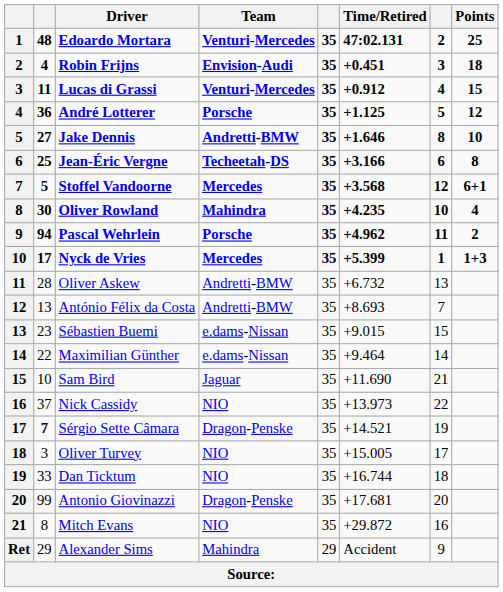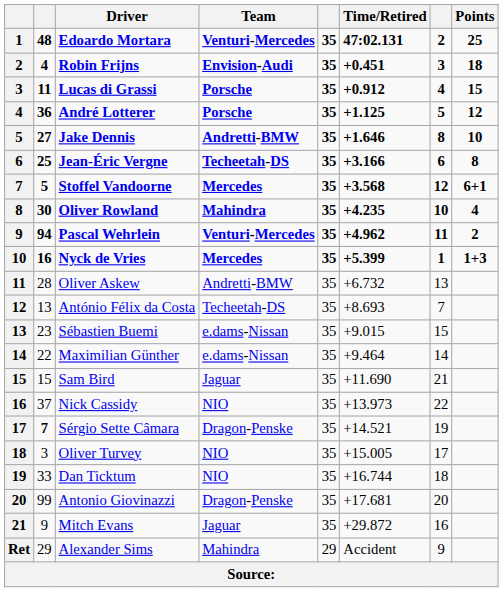Lucas di Grassi | Team: Venturi-Mercedes -> Porsche
Pascal Wehrlein | Team: Porsche -> Venturi-Mercedes
Nyck de Vries | column 2: 17 -> 16
António Félix da Costa | Team: Andretti-BMW -> Techeetah-DS
Sam Bird | column 2: 10 -> 15
Mitch Evans | column 2: 8 -> 9
Mitch Evans | Team: NIO -> Jaguar
